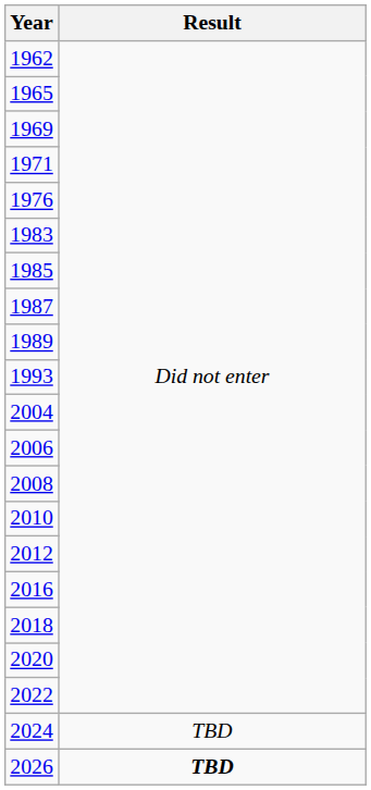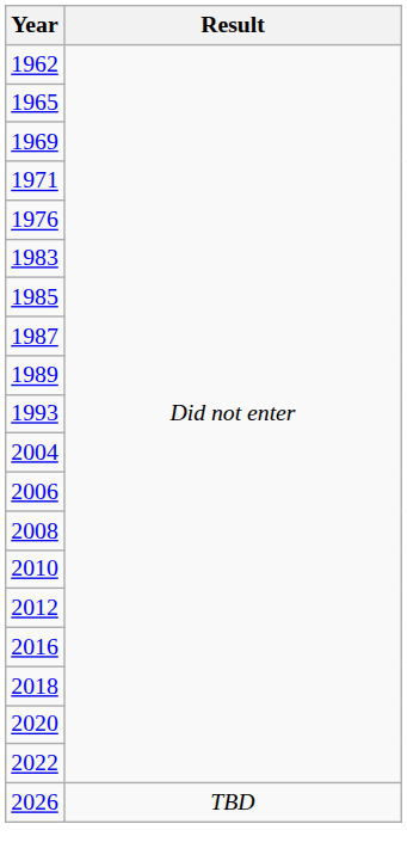- row: 2024 | TBD
2026 | Result: bold -> normal
